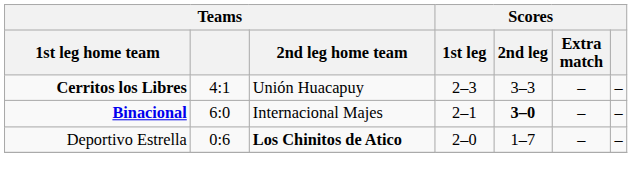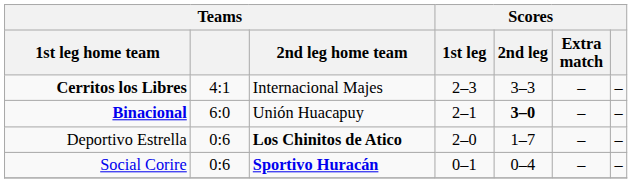Cerritos los Libres | Teams / 2nd leg home team: Unión Huacapuy -> Internacional Majes
Binacional | Teams / 2nd leg home team: Internacional Majes -> Unión Huacapuy
+ row: Social Corire | 0:6 | Sportivo Huracán | 0–1 | 0–4 | – | –
